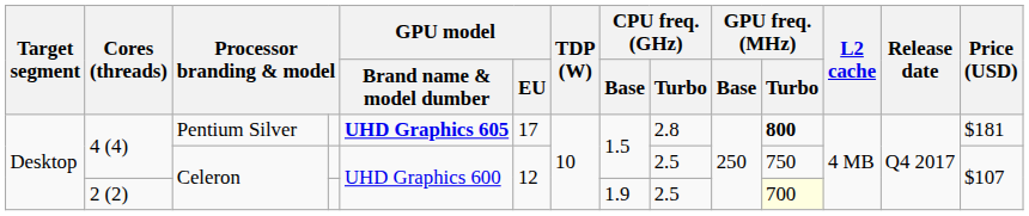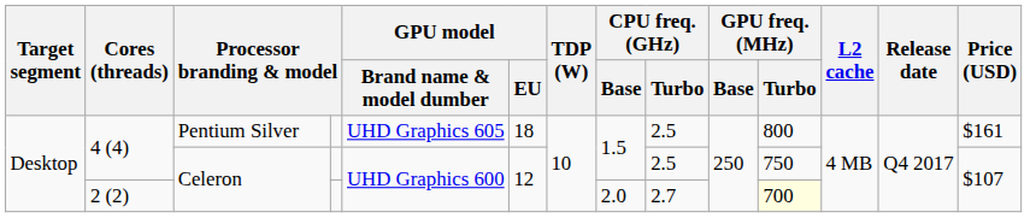4 (4) / Pentium Silver | GPU model / Brand name & model dumber: bold -> normal
4 (4) / Pentium Silver | GPU model / EU: 17 -> 18
4 (4) / Pentium Silver | CPU freq. (GHz) / Turbo: 2.8 -> 2.5
4 (4) / Pentium Silver | GPU freq. (MHz) / Turbo: bold -> normal
4 (4) / Pentium Silver | Price (USD): $181 -> $161
2 (2) | CPU freq. (GHz) / Base: 1.9 -> 2.0
2 (2) | CPU freq. (GHz) / Turbo: 2.5 -> 2.7
